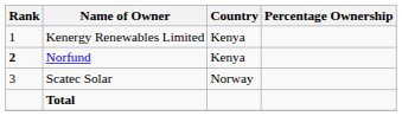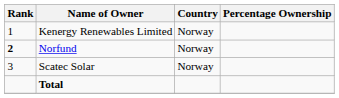Kenergy Renewables Limited | Country: Kenya -> Norway
Norfund | Country: Kenya -> Norway
